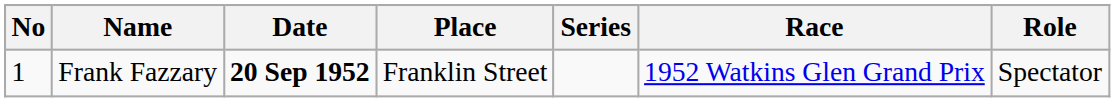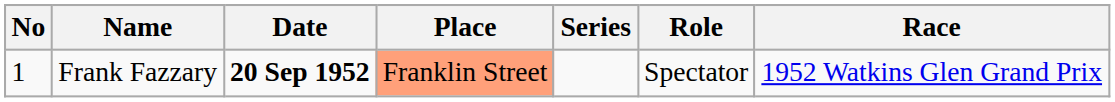columns swapped: Race <-> Role
Frank Fazzary | Place: no background -> lightsalmon background
